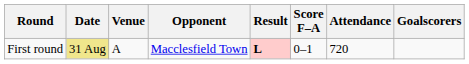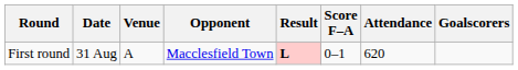First round | Date: khaki background -> no background
First round | Attendance: 720 -> 620
